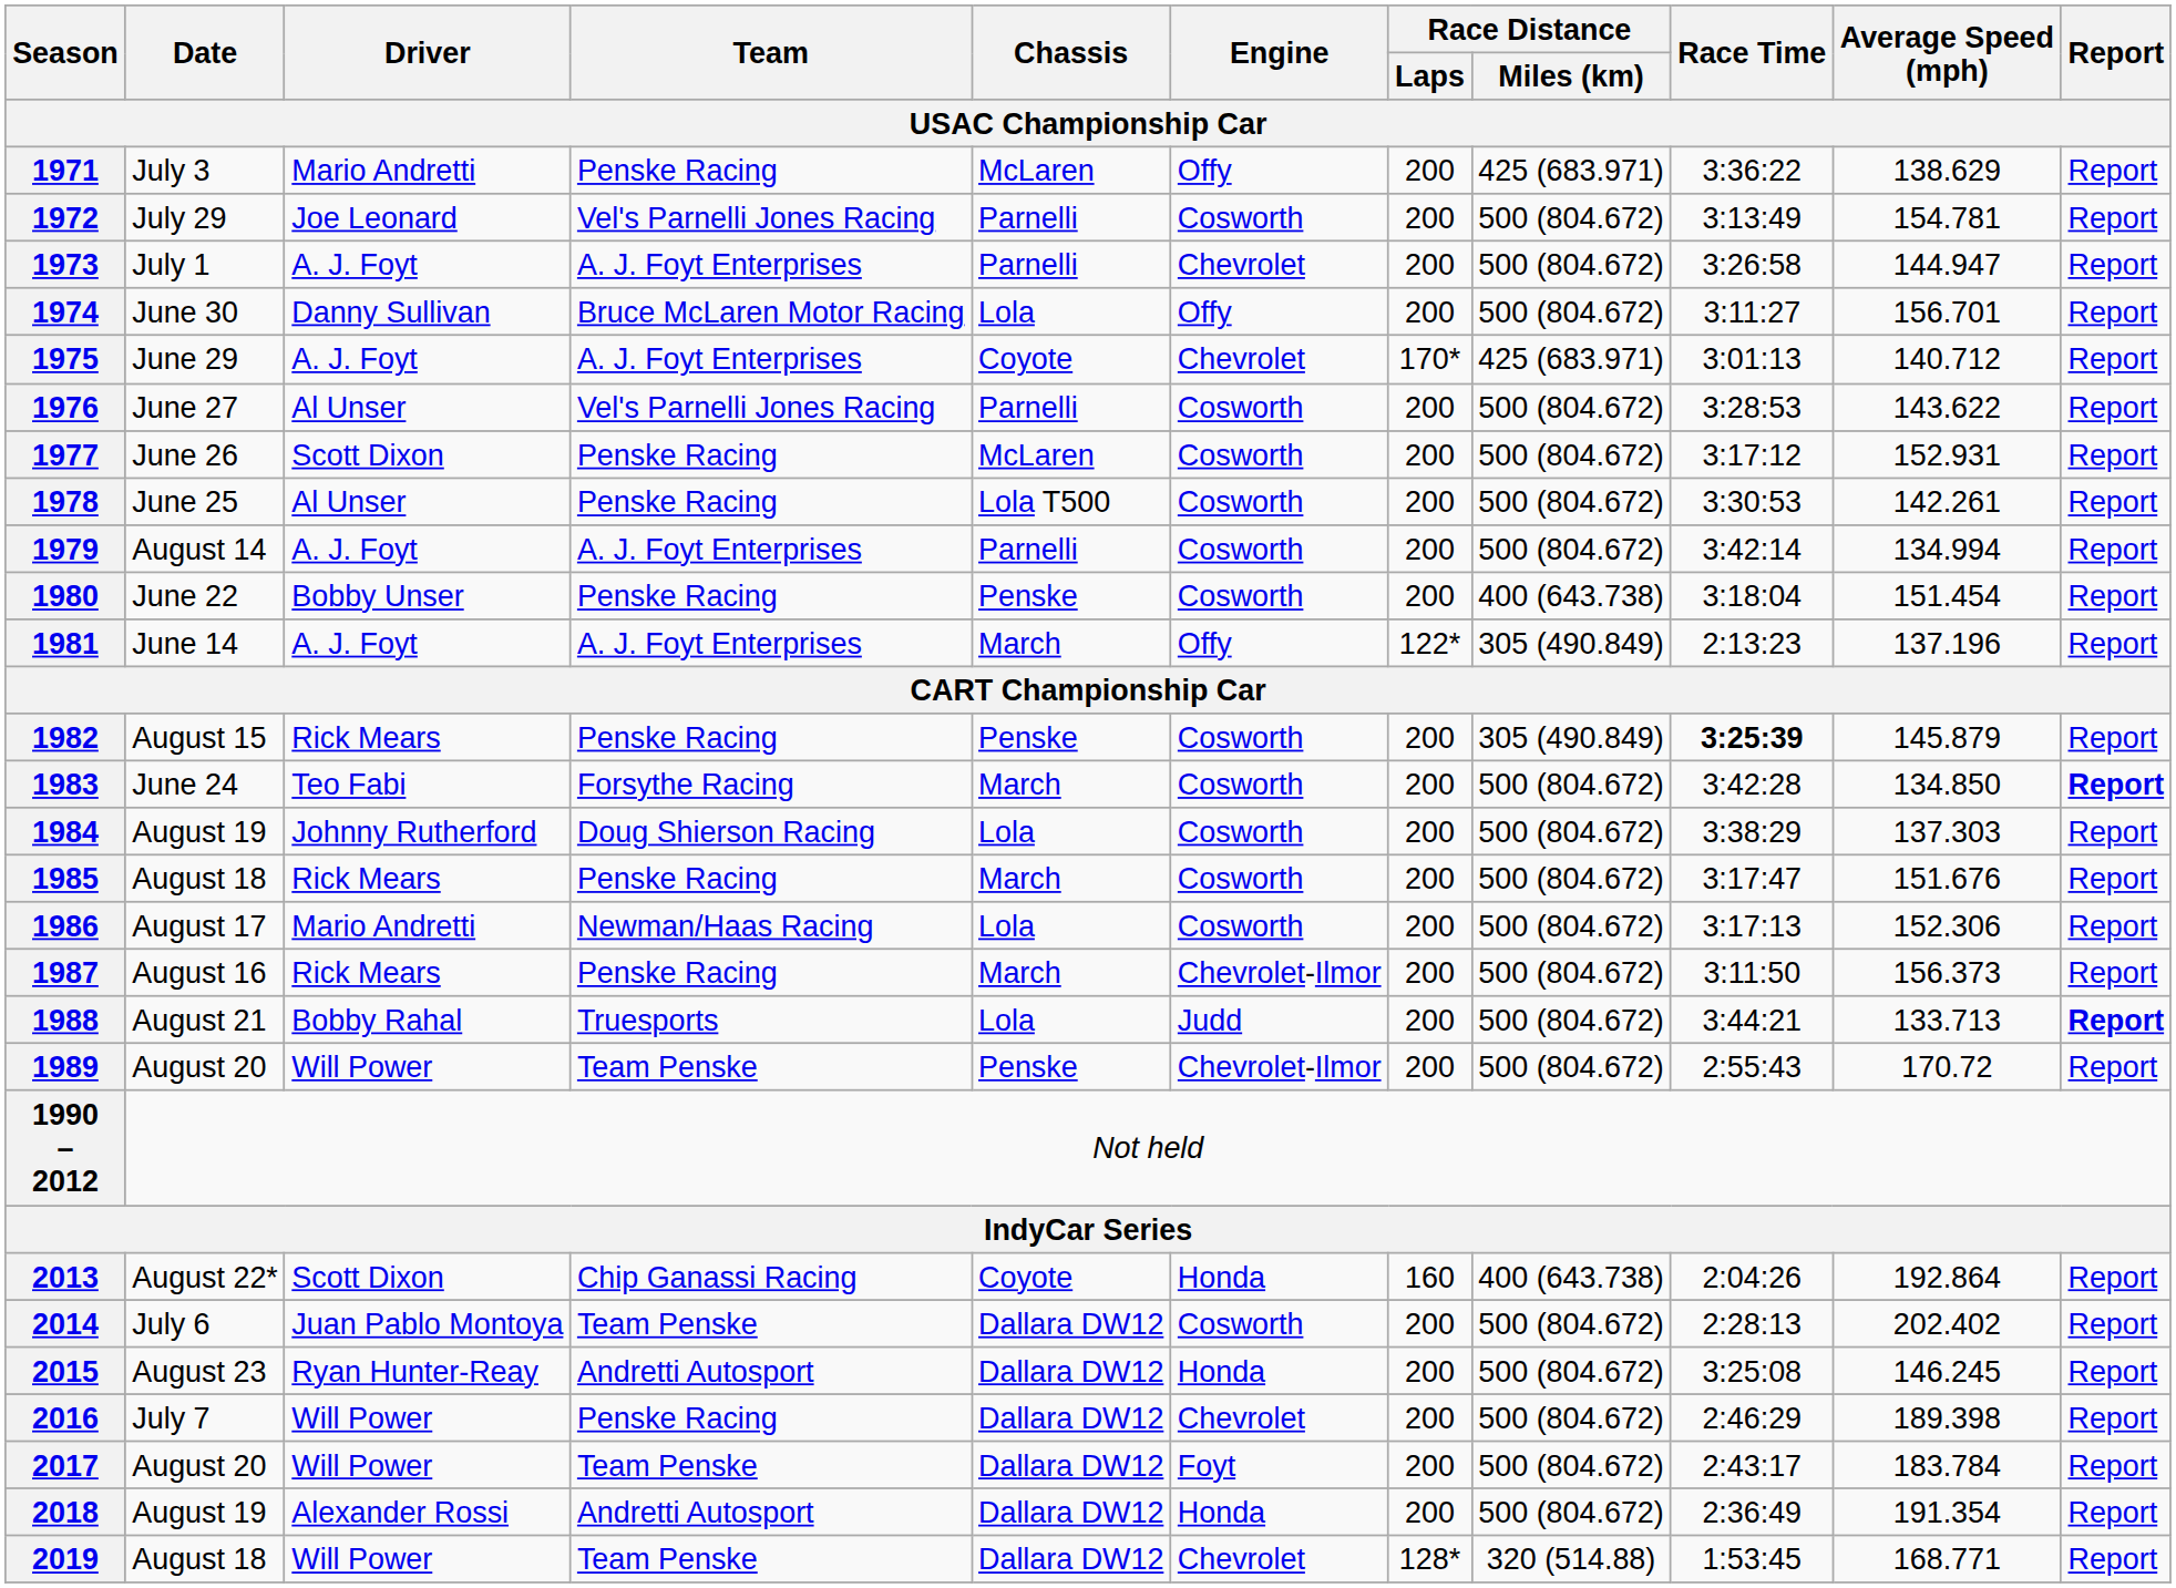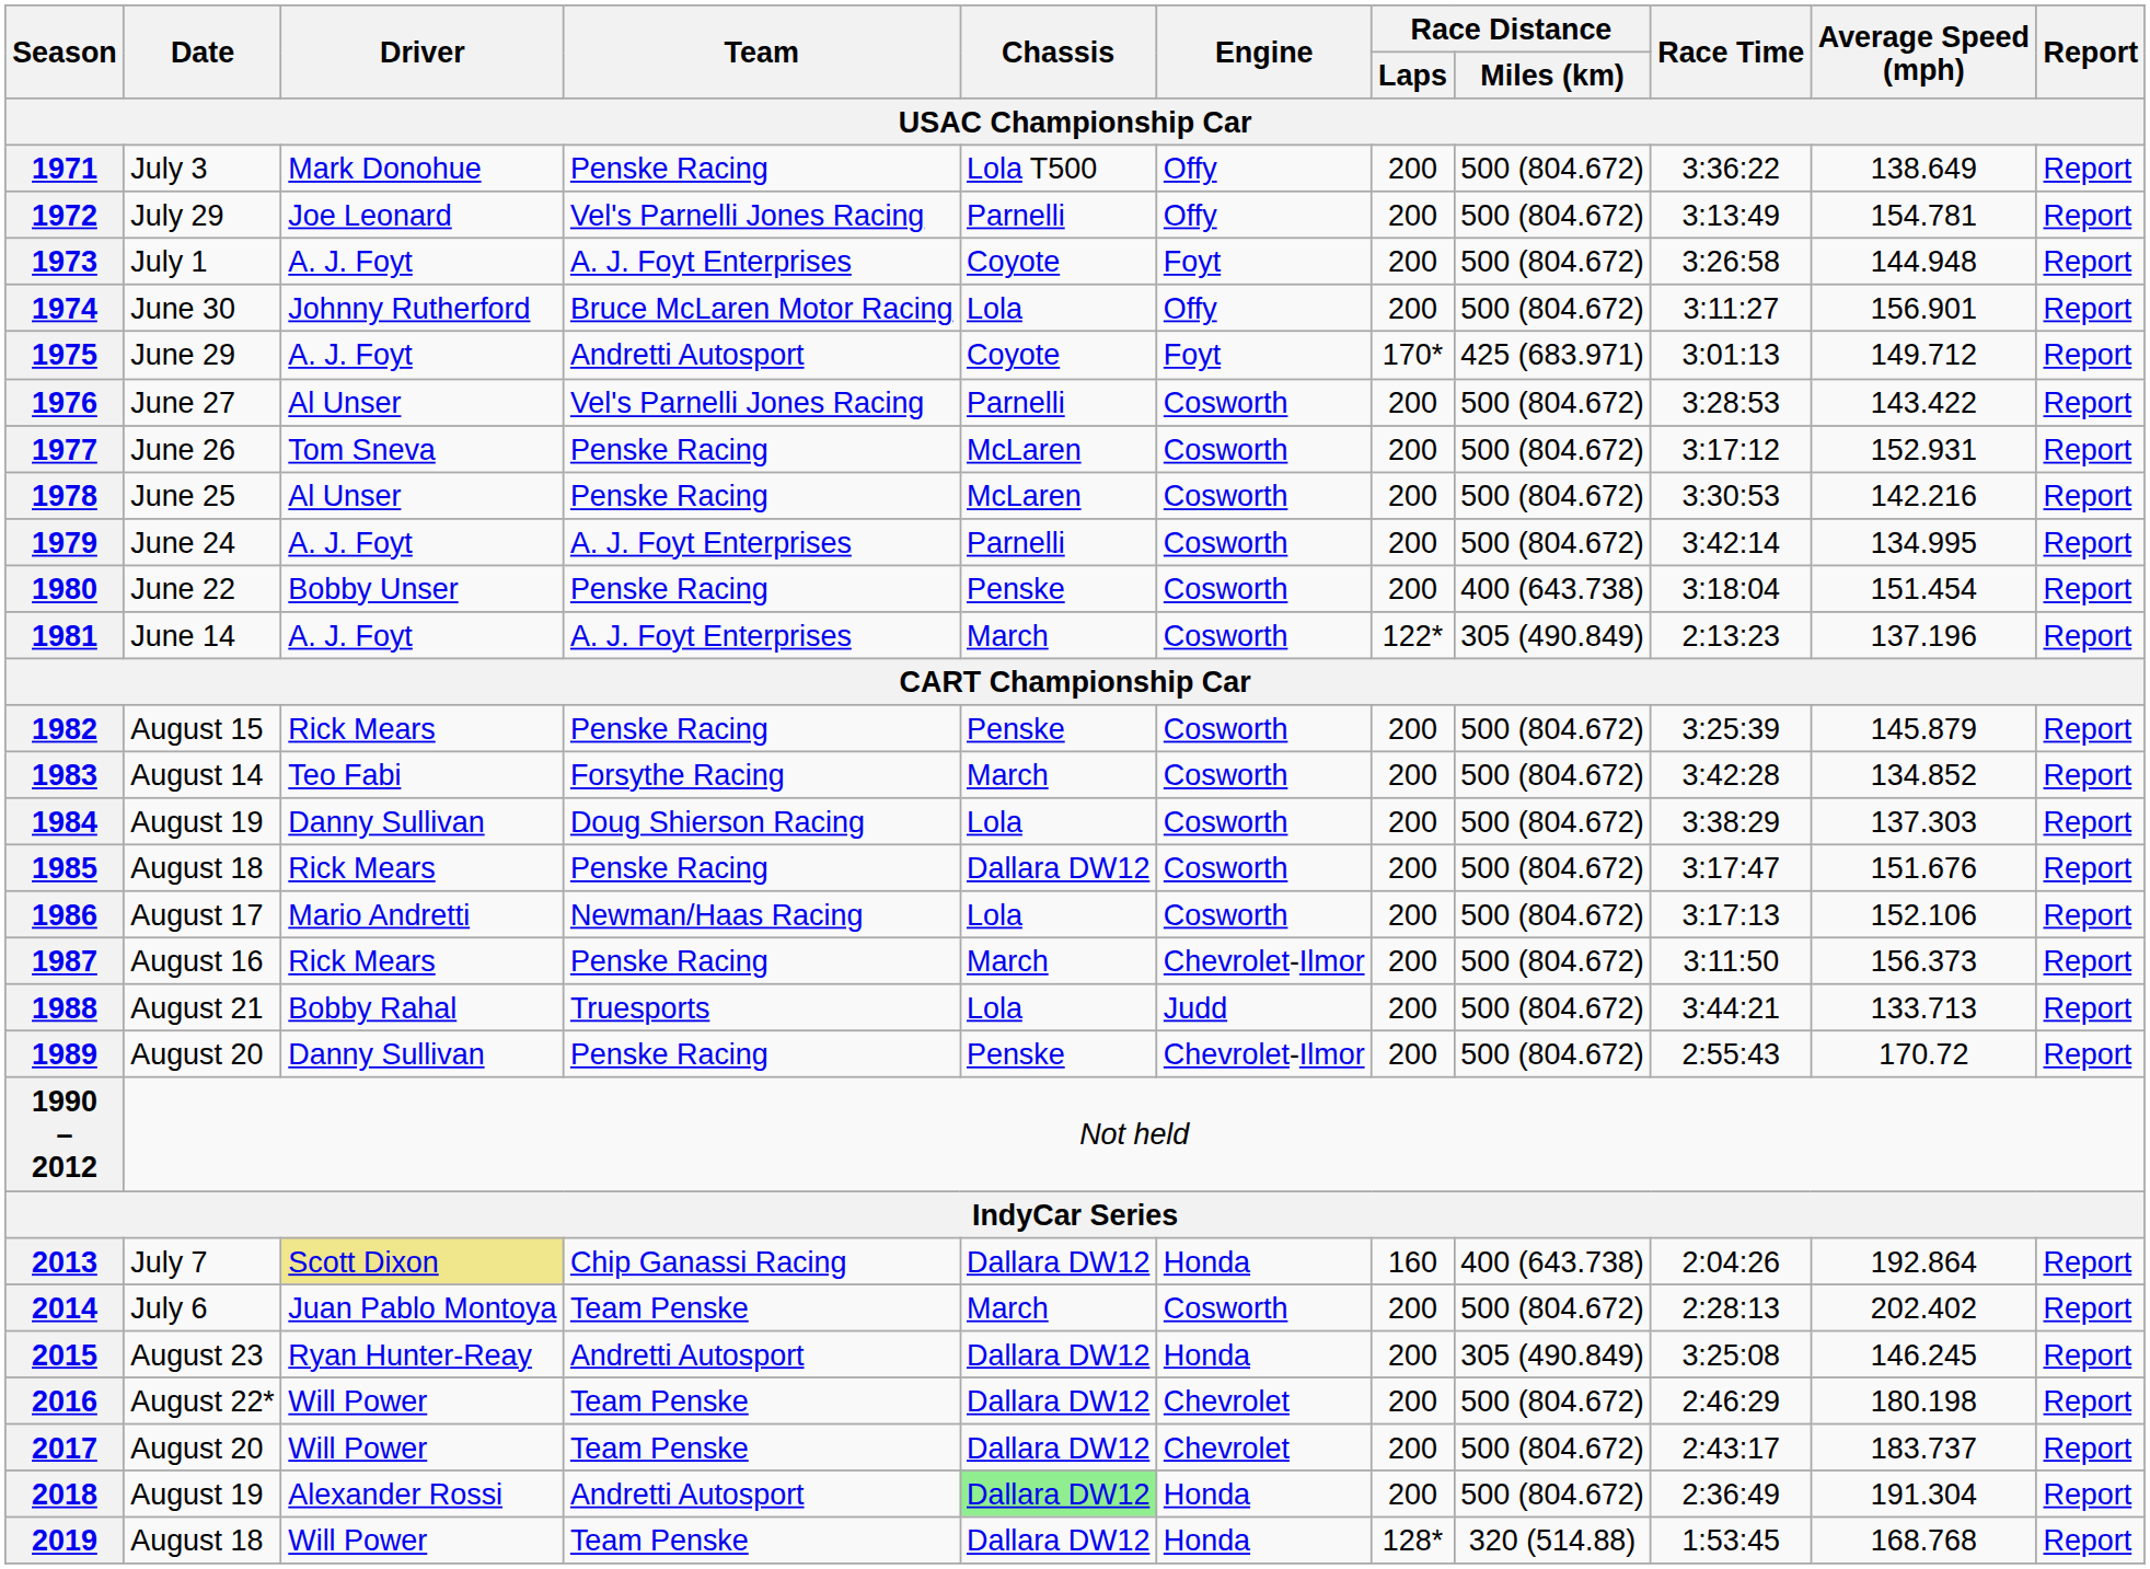1971 | Driver / USAC Championship Car: Mario Andretti -> Mark Donohue
1971 | Chassis / USAC Championship Car: McLaren -> Lola T500
1971 | Race Distance / Miles (km) / USAC Championship Car: 425 (683.971) -> 500 (804.672)
1971 | Average Speed (mph) / USAC Championship Car: 138.629 -> 138.649
1972 | Engine / USAC Championship Car: Cosworth -> Offy
1973 | Chassis / USAC Championship Car: Parnelli -> Coyote
1973 | Engine / USAC Championship Car: Chevrolet -> Foyt
1973 | Average Speed (mph) / USAC Championship Car: 144.947 -> 144.948
1974 | Driver / USAC Championship Car: Danny Sullivan -> Johnny Rutherford
1974 | Average Speed (mph) / USAC Championship Car: 156.701 -> 156.901
1975 | Team / USAC Championship Car: A. J. Foyt Enterprises -> Andretti Autosport
1975 | Engine / USAC Championship Car: Chevrolet -> Foyt
1975 | Average Speed (mph) / USAC Championship Car: 140.712 -> 149.712
1976 | Average Speed (mph) / USAC Championship Car: 143.622 -> 143.422
1977 | Driver / USAC Championship Car: Scott Dixon -> Tom Sneva
1978 | Chassis / USAC Championship Car: Lola T500 -> McLaren
1978 | Average Speed (mph) / USAC Championship Car: 142.261 -> 142.216
1979 | Date / USAC Championship Car: August 14 -> June 24
1979 | Average Speed (mph) / USAC Championship Car: 134.994 -> 134.995
1981 | Engine / USAC Championship Car: Offy -> Cosworth
1982 | Race Distance / Miles (km) / USAC Championship Car: 305 (490.849) -> 500 (804.672)
1982 | Race Time / USAC Championship Car: bold -> normal
1983 | Date / USAC Championship Car: June 24 -> August 14
1983 | Average Speed (mph) / USAC Championship Car: 134.850 -> 134.852
1983 | Report / USAC Championship Car: bold -> normal
1984 | Driver / USAC Championship Car: Johnny Rutherford -> Danny Sullivan
1985 | Chassis / USAC Championship Car: March -> Dallara DW12
1986 | Average Speed (mph) / USAC Championship Car: 152.306 -> 152.106
1988 | Report / USAC Championship Car: bold -> normal
1989 | Driver / USAC Championship Car: Will Power -> Danny Sullivan
1989 | Team / USAC Championship Car: Team Penske -> Penske Racing
2013 | Date / USAC Championship Car: August 22* -> July 7
2013 | Driver / USAC Championship Car: no background -> khaki background
2013 | Chassis / USAC Championship Car: Coyote -> Dallara DW12
2014 | Chassis / USAC Championship Car: Dallara DW12 -> March
2015 | Race Distance / Miles (km) / USAC Championship Car: 500 (804.672) -> 305 (490.849)
2016 | Date / USAC Championship Car: July 7 -> August 22*
2016 | Team / USAC Championship Car: Penske Racing -> Team Penske
2016 | Average Speed (mph) / USAC Championship Car: 189.398 -> 180.198
2017 | Engine / USAC Championship Car: Foyt -> Chevrolet
2017 | Average Speed (mph) / USAC Championship Car: 183.784 -> 183.737
2018 | Chassis / USAC Championship Car: no background -> lightgreen background
2018 | Average Speed (mph) / USAC Championship Car: 191.354 -> 191.304
2019 | Engine / USAC Championship Car: Chevrolet -> Honda
2019 | Average Speed (mph) / USAC Championship Car: 168.771 -> 168.768
